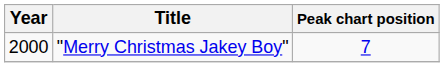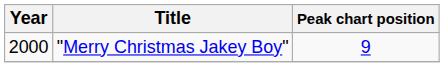"Merry Christmas Jakey Boy" | Peak chart position: 7 -> 9
